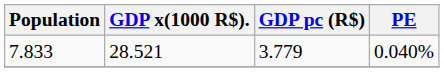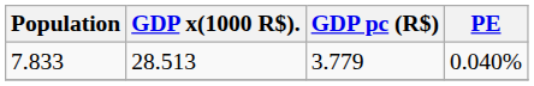7.833 | GDP x(1000 R$).: 28.521 -> 28.513
